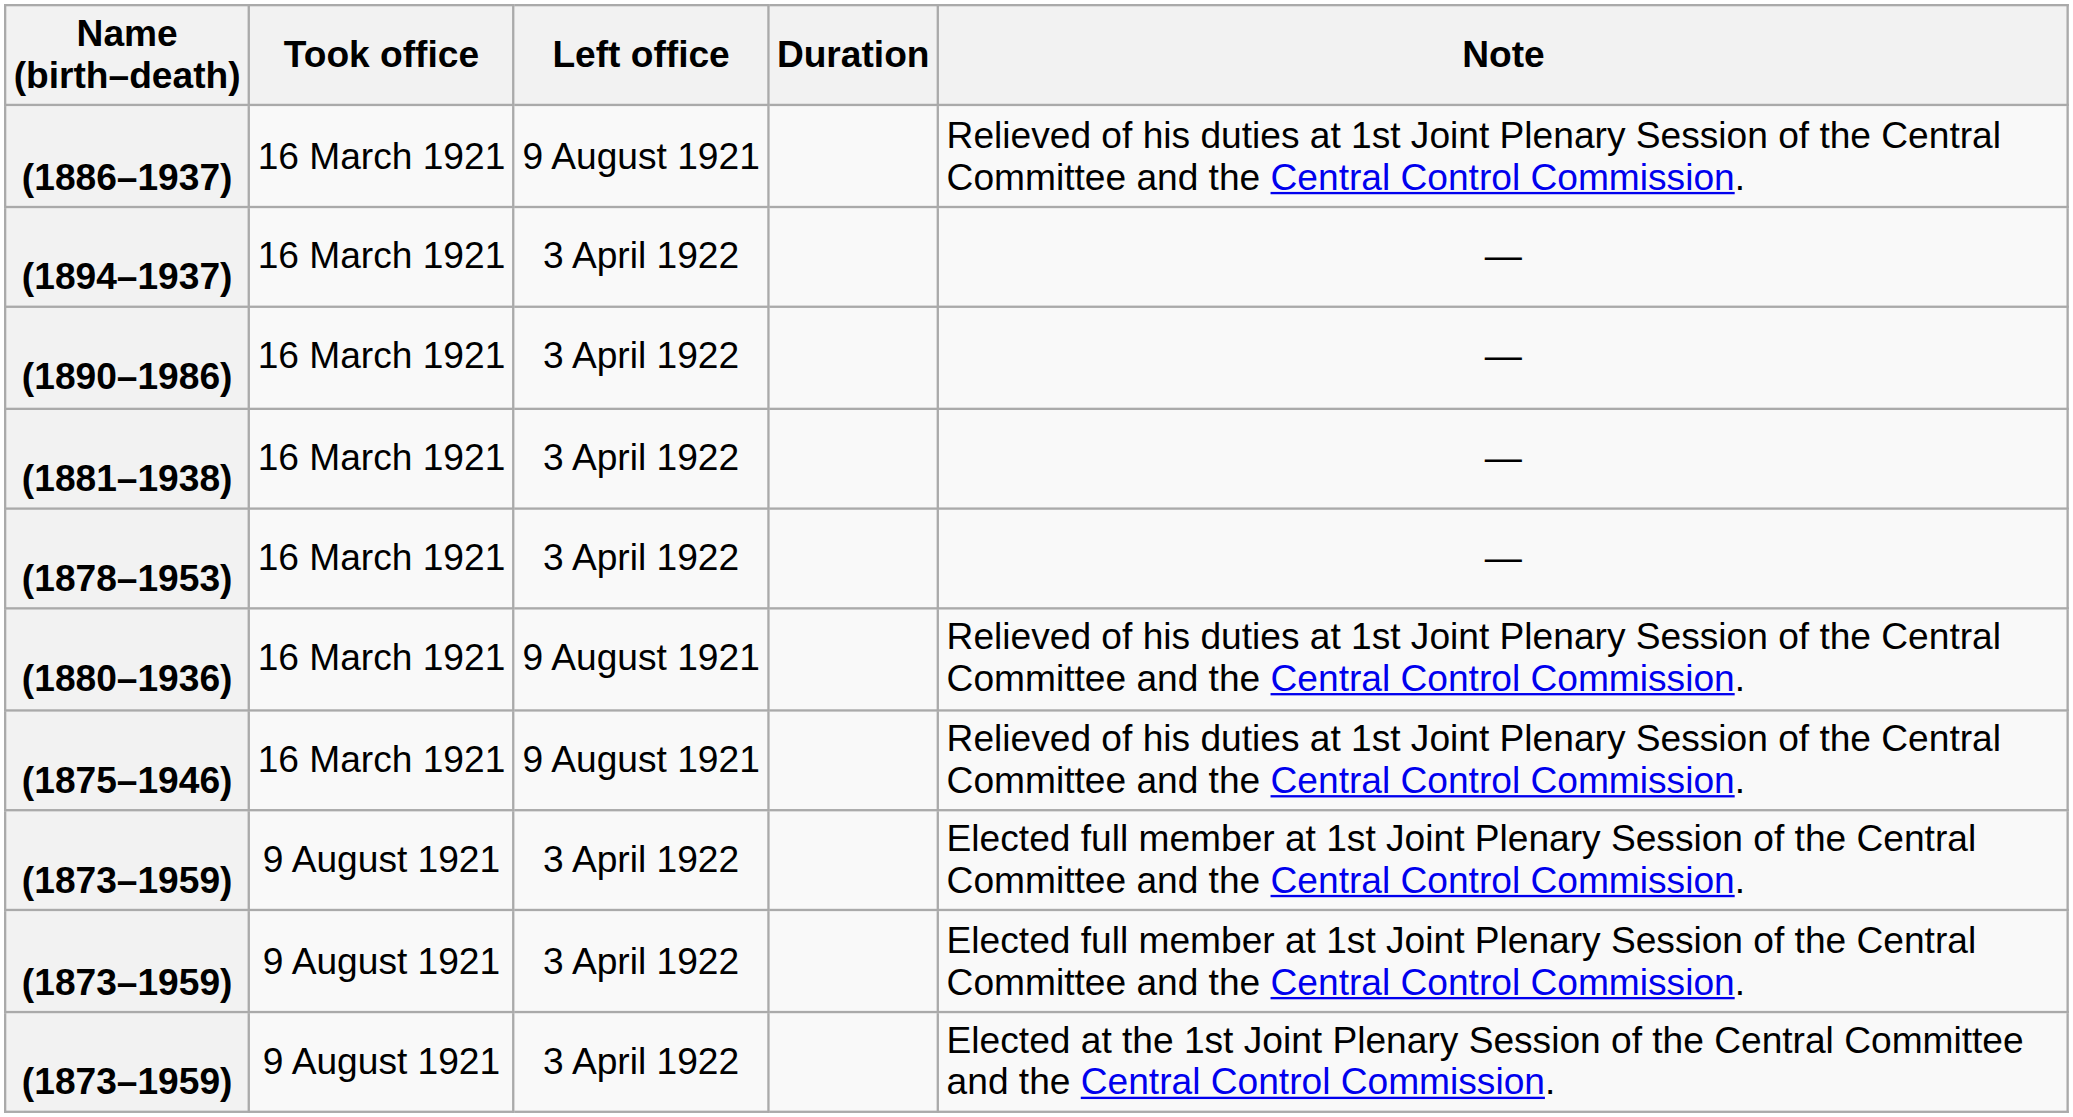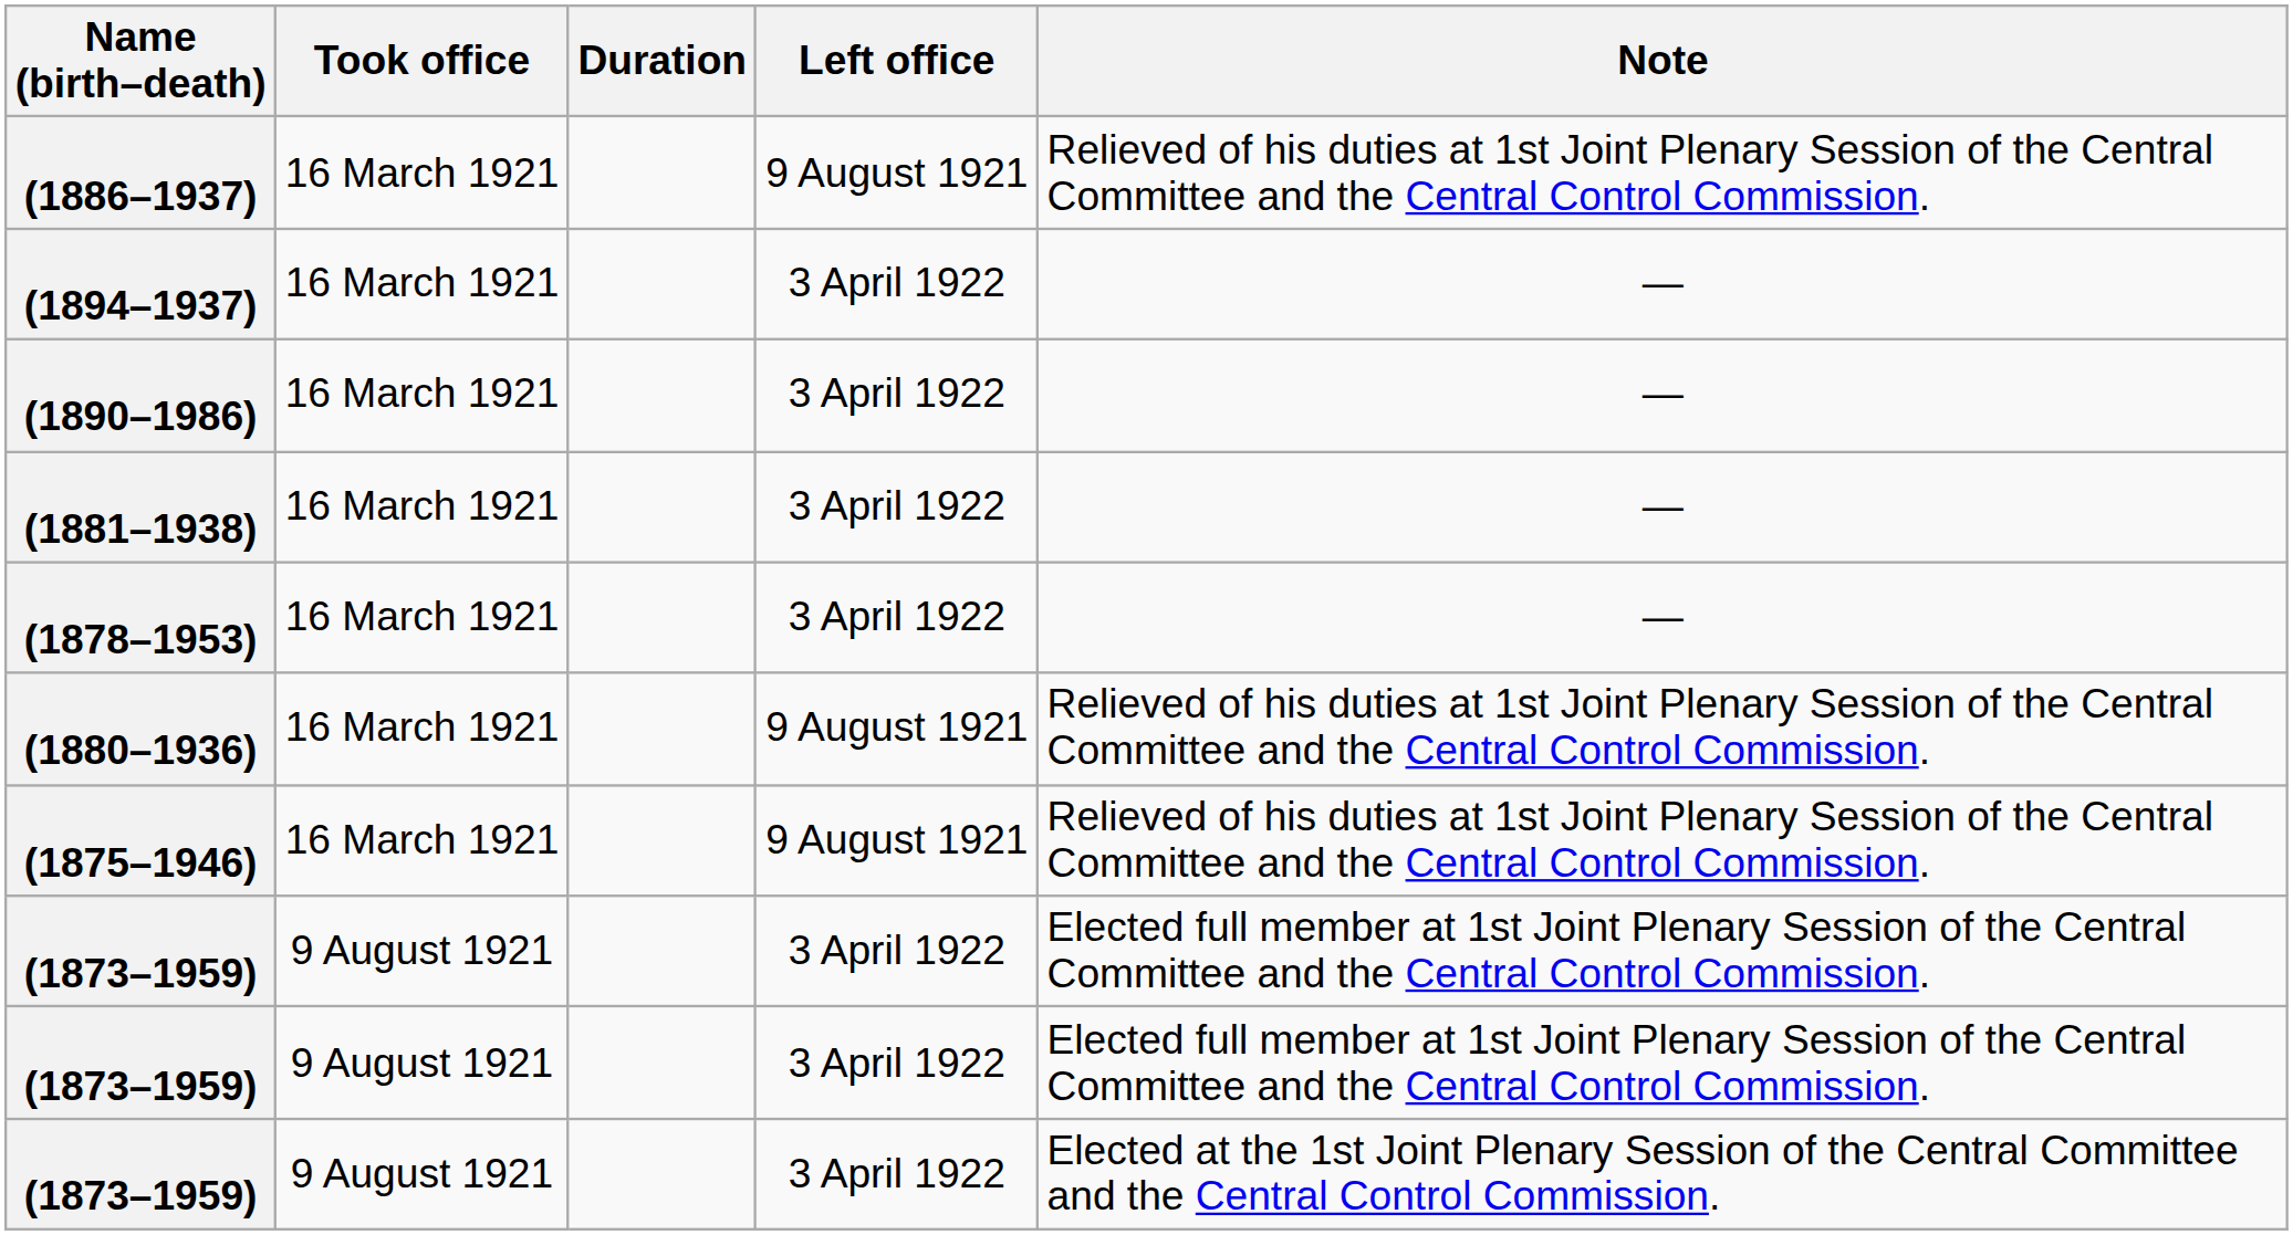columns swapped: Left office <-> Duration
